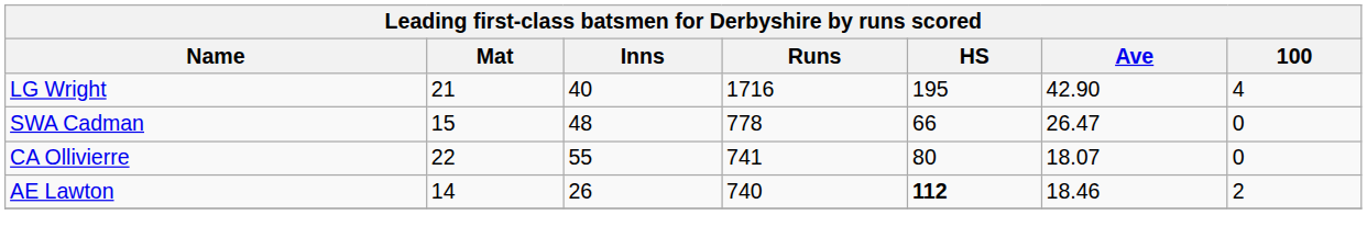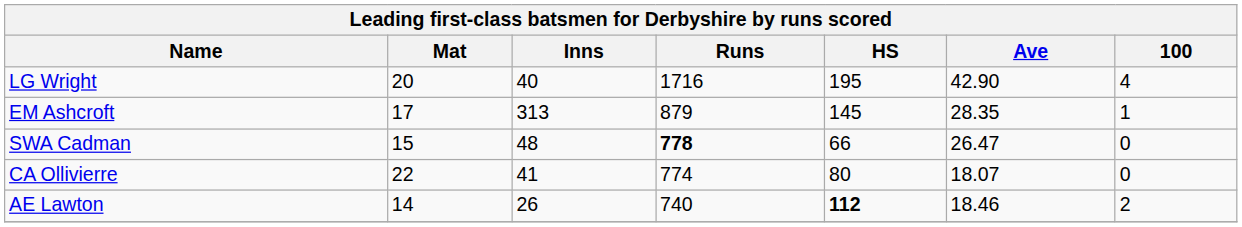LG Wright | Mat: 21 -> 20
+ row: EM Ashcroft | 17 | 313 | 879 | 145 | 28.35 | 1
SWA Cadman | Runs: normal -> bold
CA Ollivierre | Inns: 55 -> 41
CA Ollivierre | Runs: 741 -> 774
